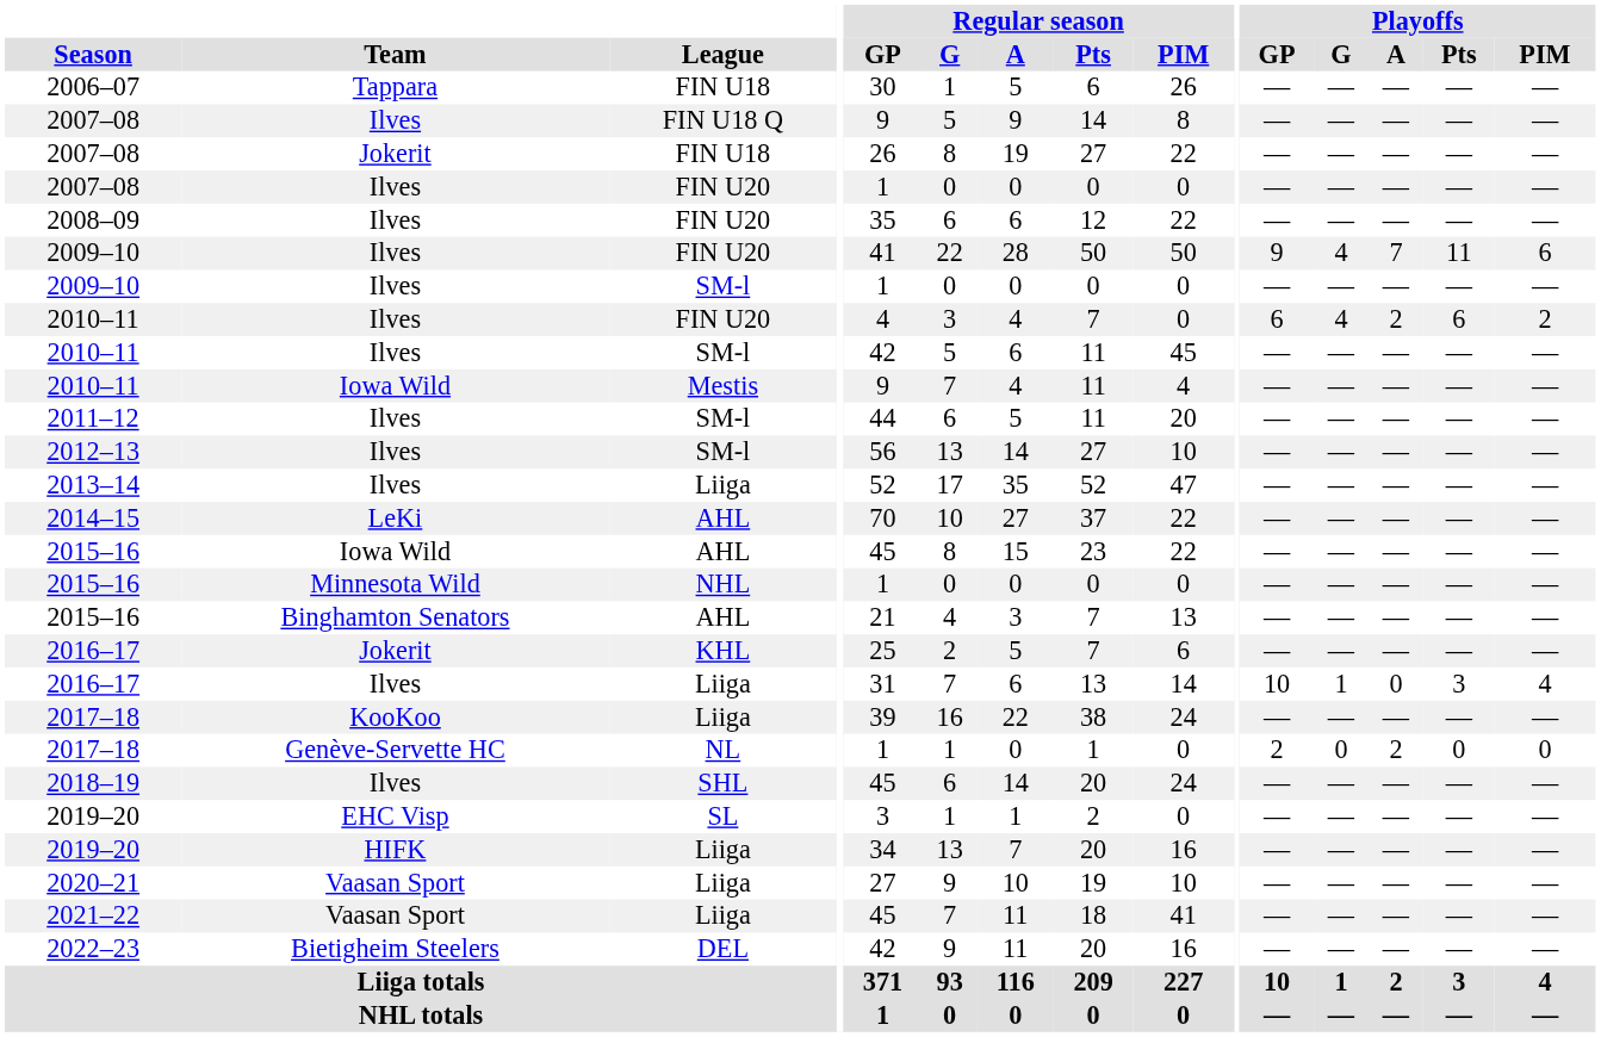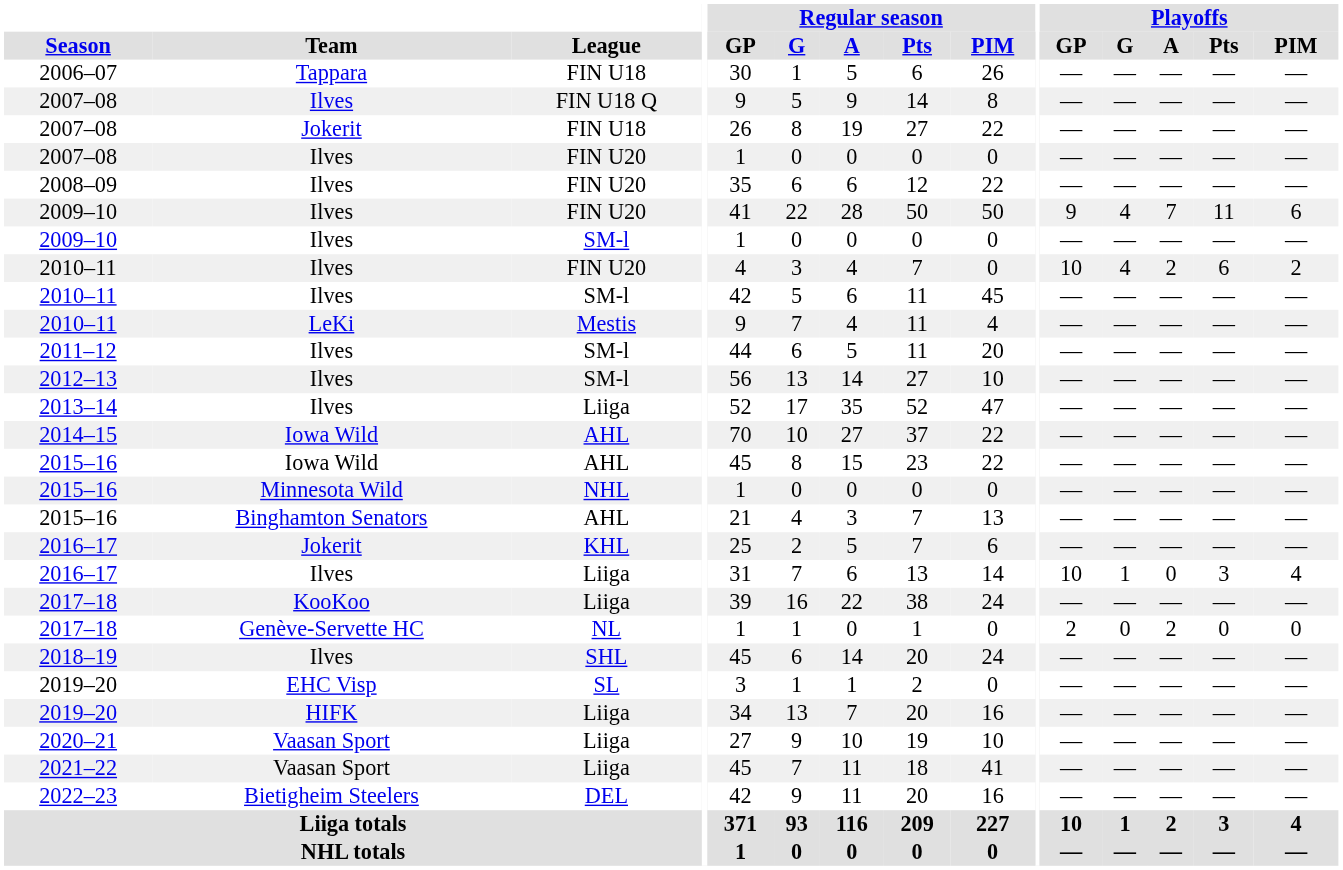2010–11 / FIN U20 | Playoffs / GP: 6 -> 10
2010–11 / Mestis | Team: Iowa Wild -> LeKi
2014–15 | Team: LeKi -> Iowa Wild
